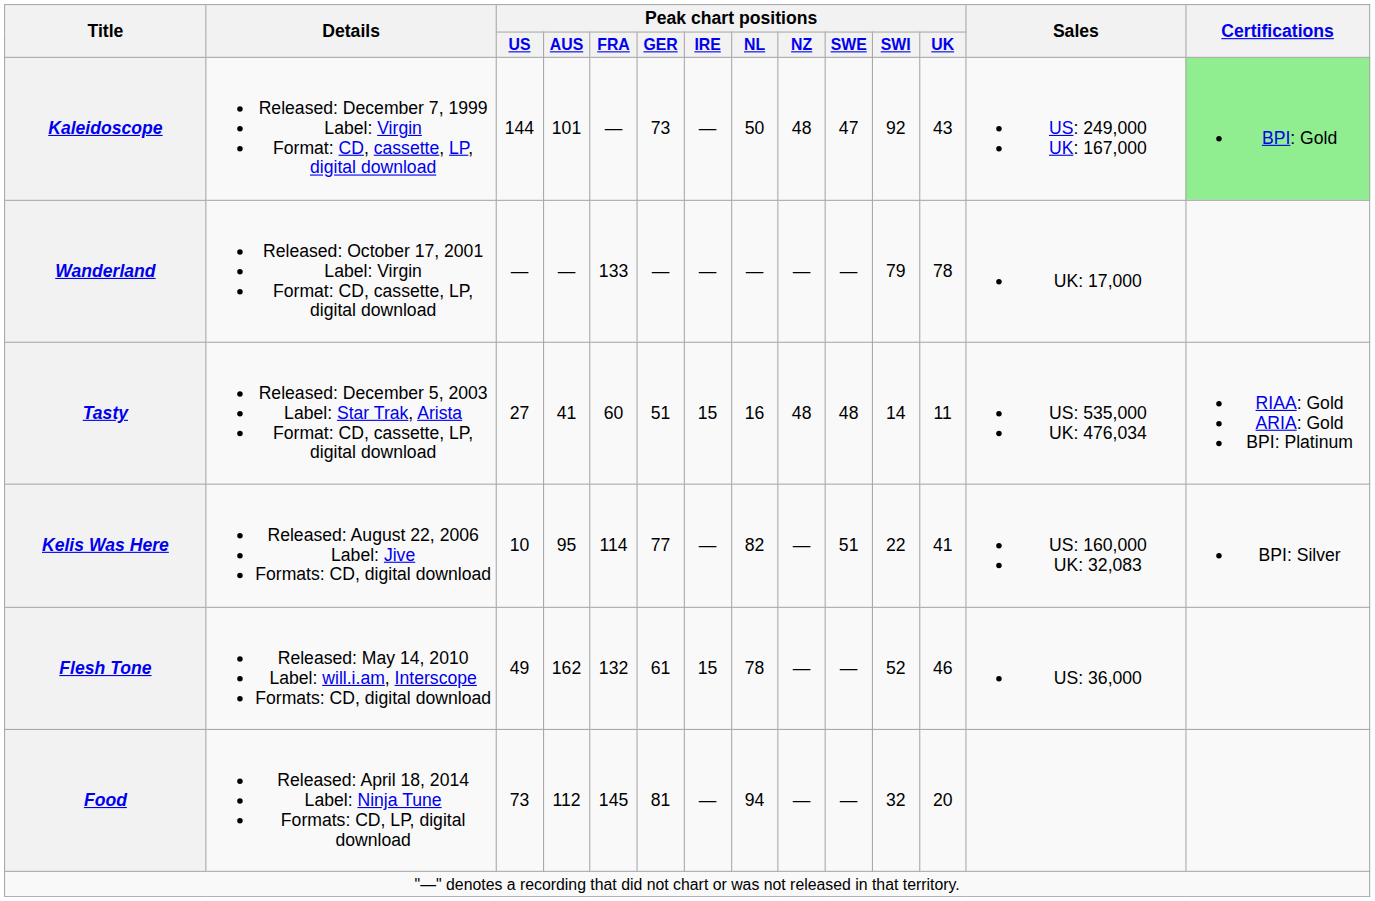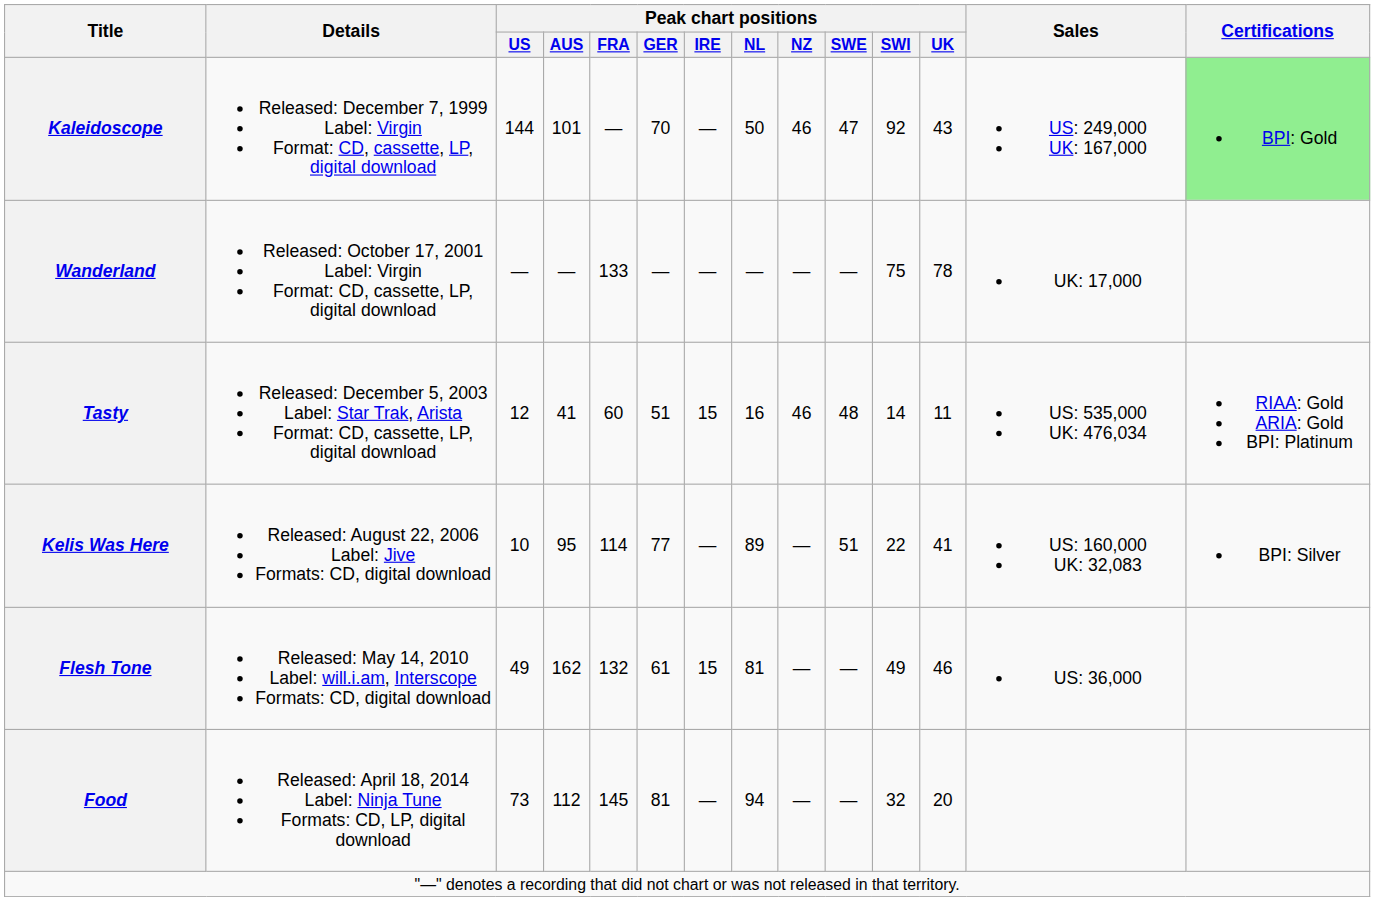Kaleidoscope | Peak chart positions / GER: 73 -> 70
Kaleidoscope | Peak chart positions / NZ: 48 -> 46
Wanderland | Peak chart positions / SWI: 79 -> 75
Tasty | Peak chart positions / US: 27 -> 12
Tasty | Peak chart positions / NZ: 48 -> 46
Kelis Was Here | Peak chart positions / NL: 82 -> 89
Flesh Tone | Peak chart positions / NL: 78 -> 81
Flesh Tone | Peak chart positions / SWI: 52 -> 49
